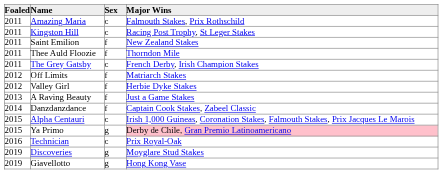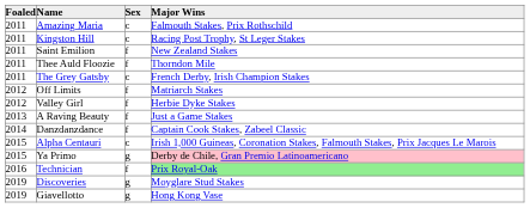Technician | Sex: c -> f
Technician | Major Wins: no background -> lightgreen background
